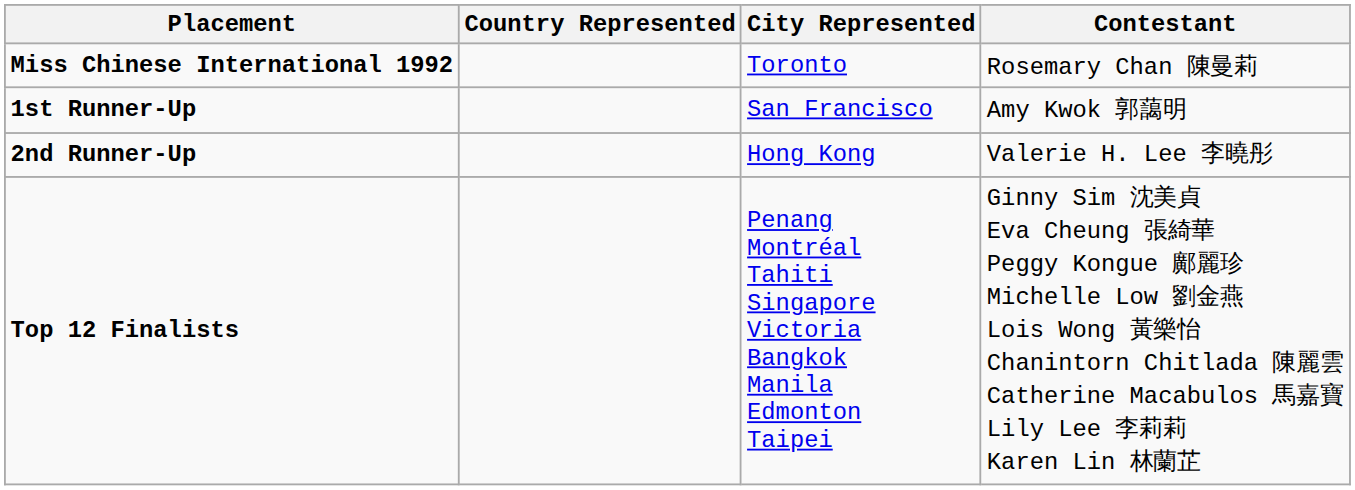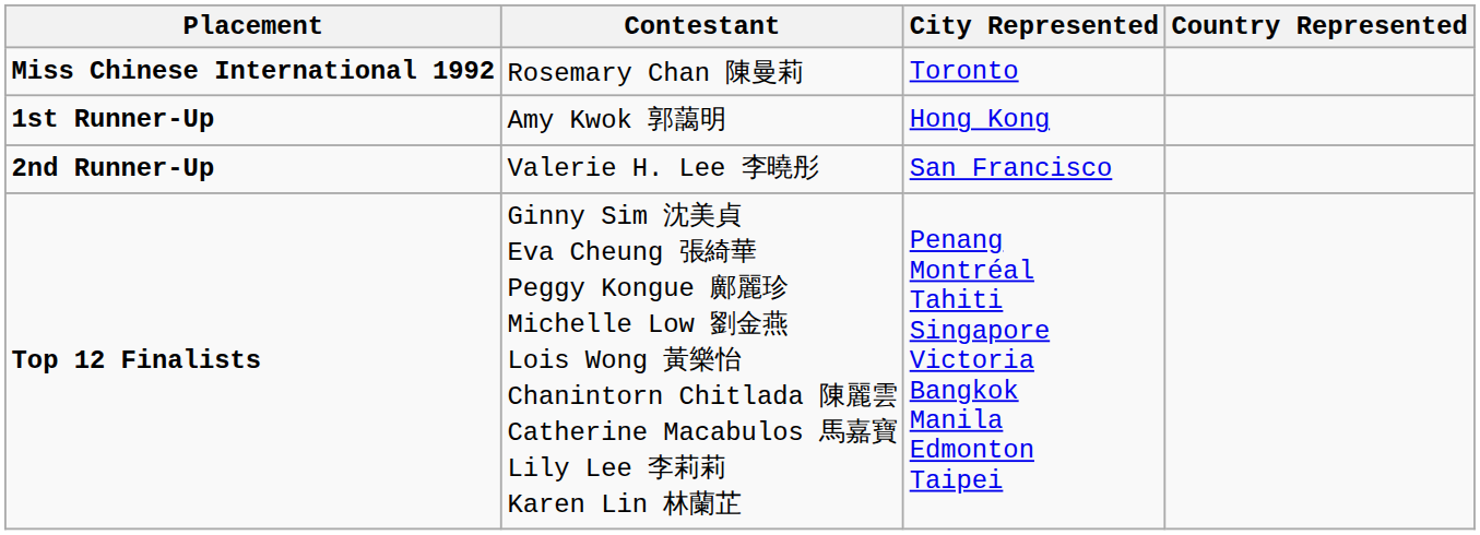columns swapped: Contestant <-> Country Represented
1st Runner-Up | City Represented: San Francisco -> Hong Kong
2nd Runner-Up | City Represented: Hong Kong -> San Francisco
